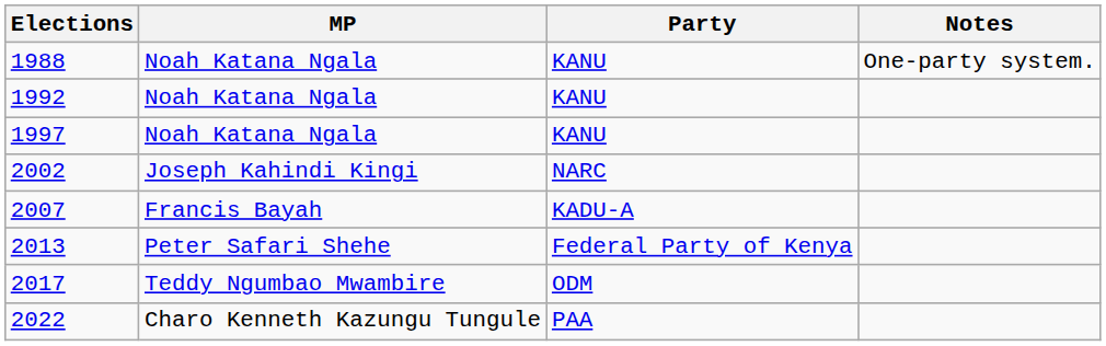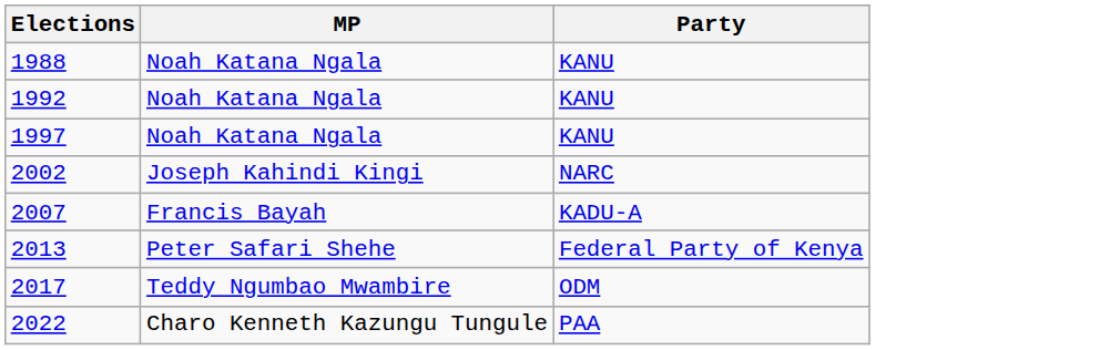- column: Notes | One-party system.
